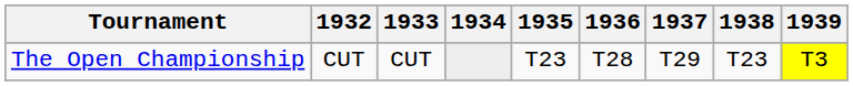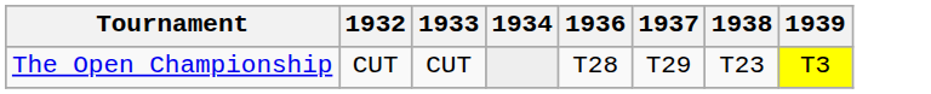- column: 1935 | T23
